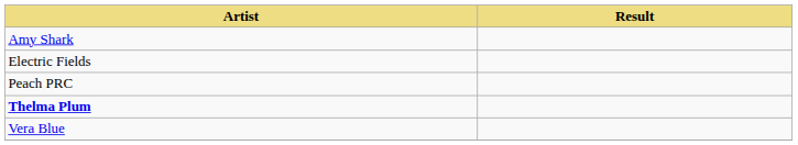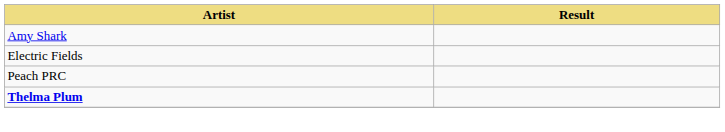- row: Vera Blue
